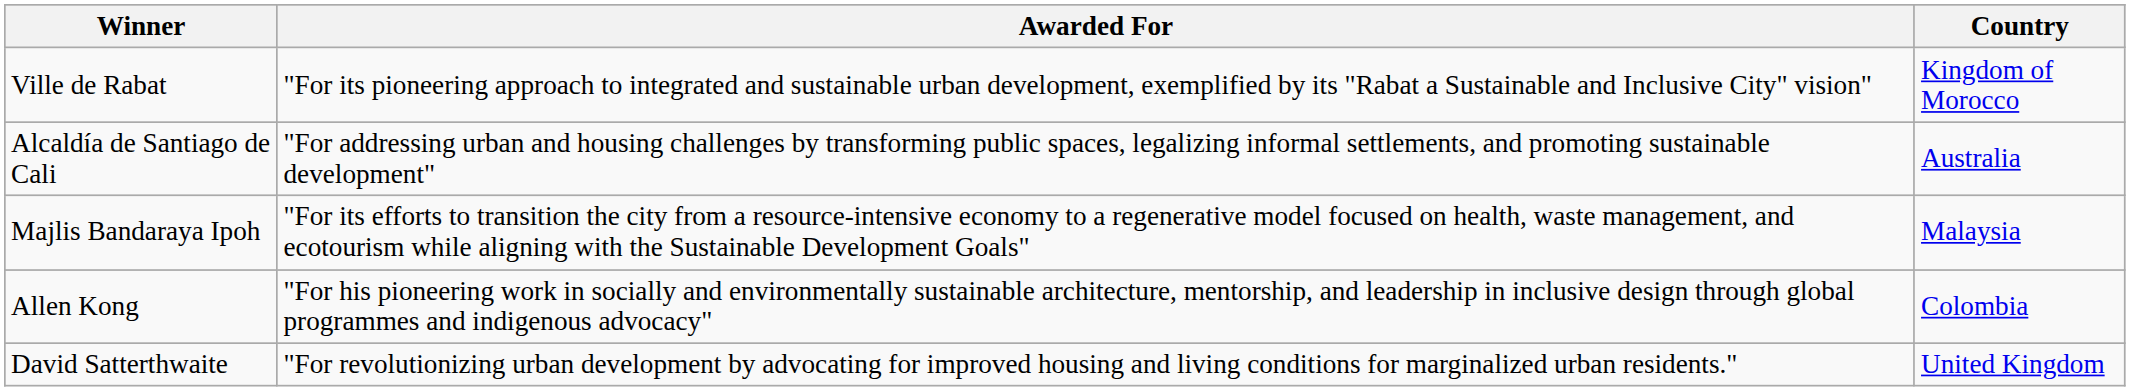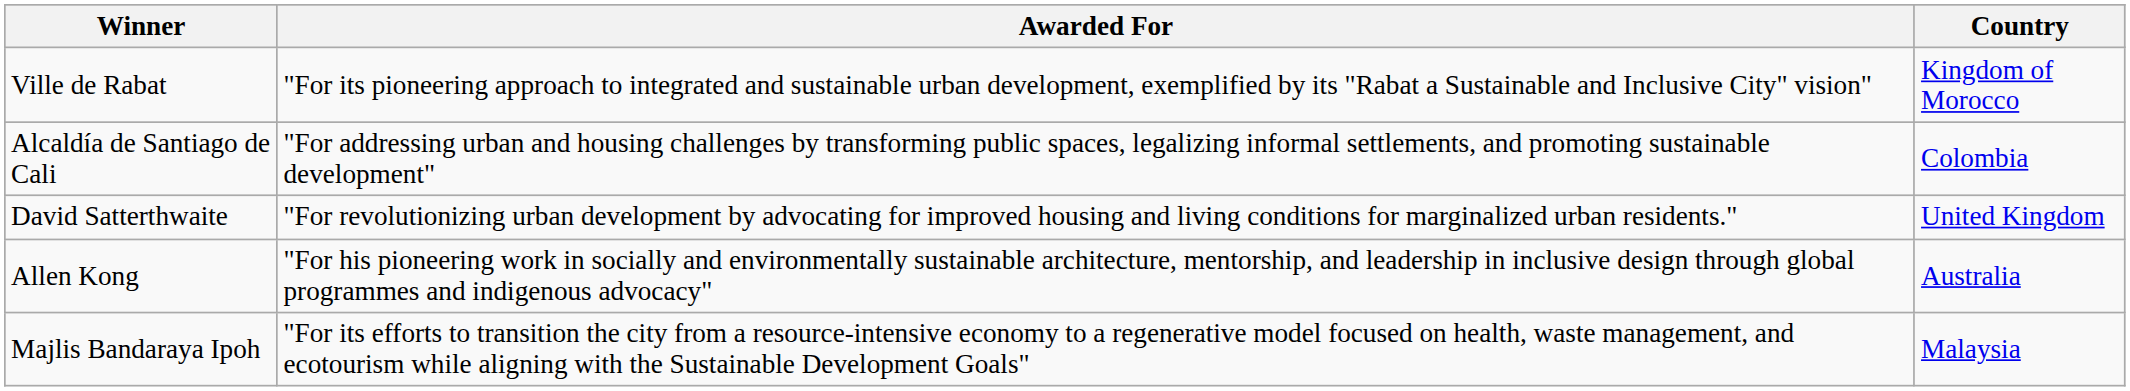Alcaldía de Santiago de Cali | Country: Australia -> Colombia
rows swapped: Majlis Bandaraya Ipoh <-> David Satterthwaite
Allen Kong | Country: Colombia -> Australia
